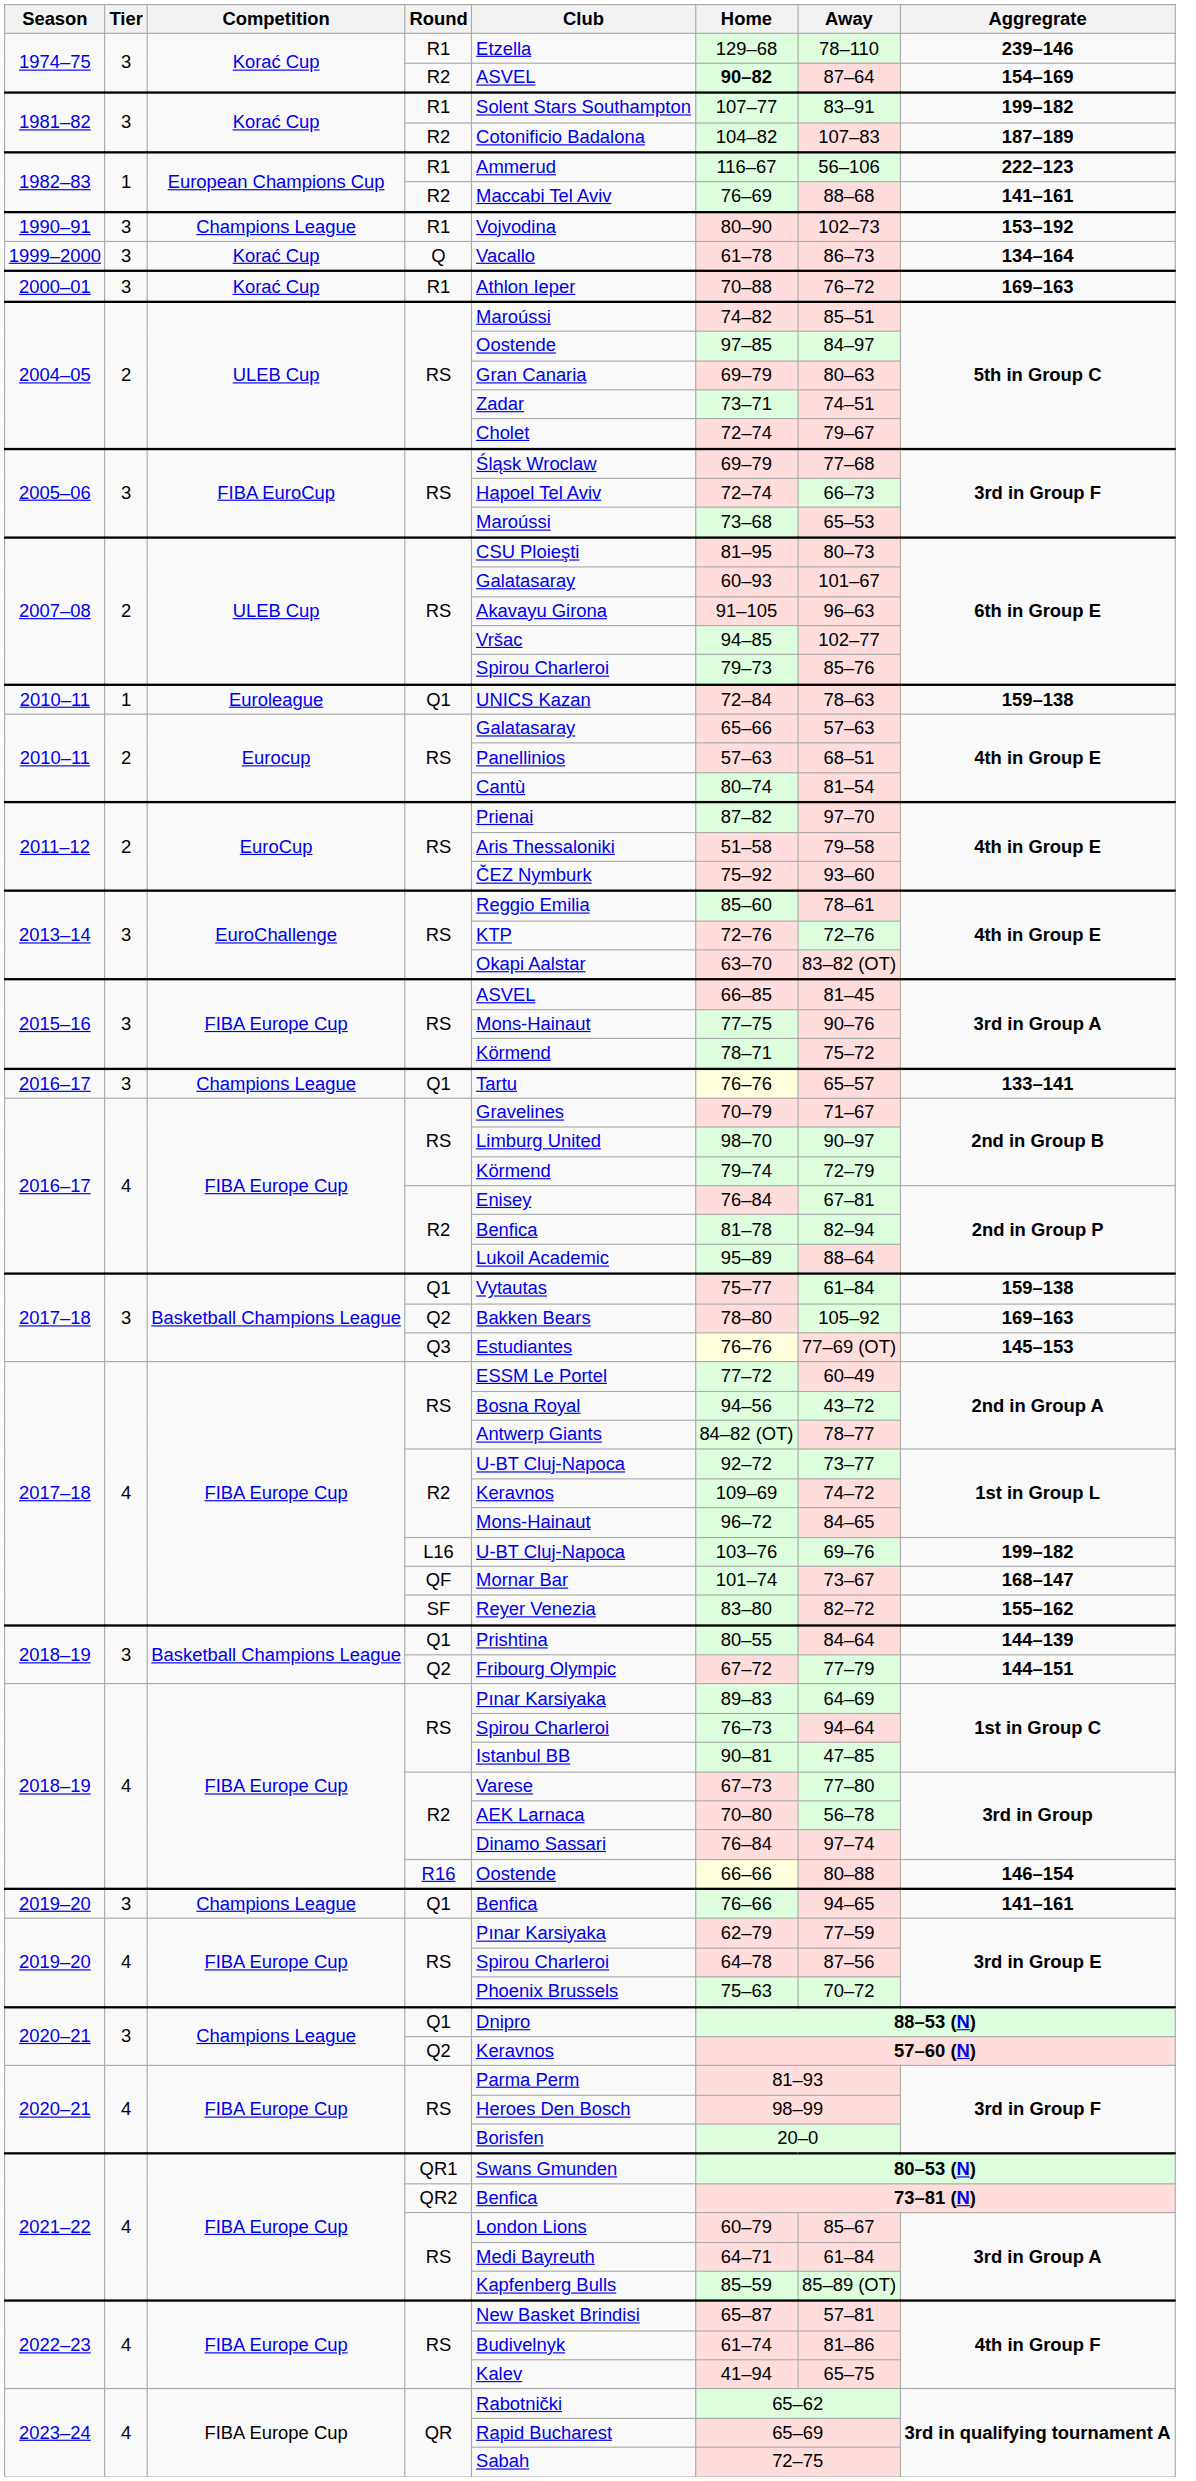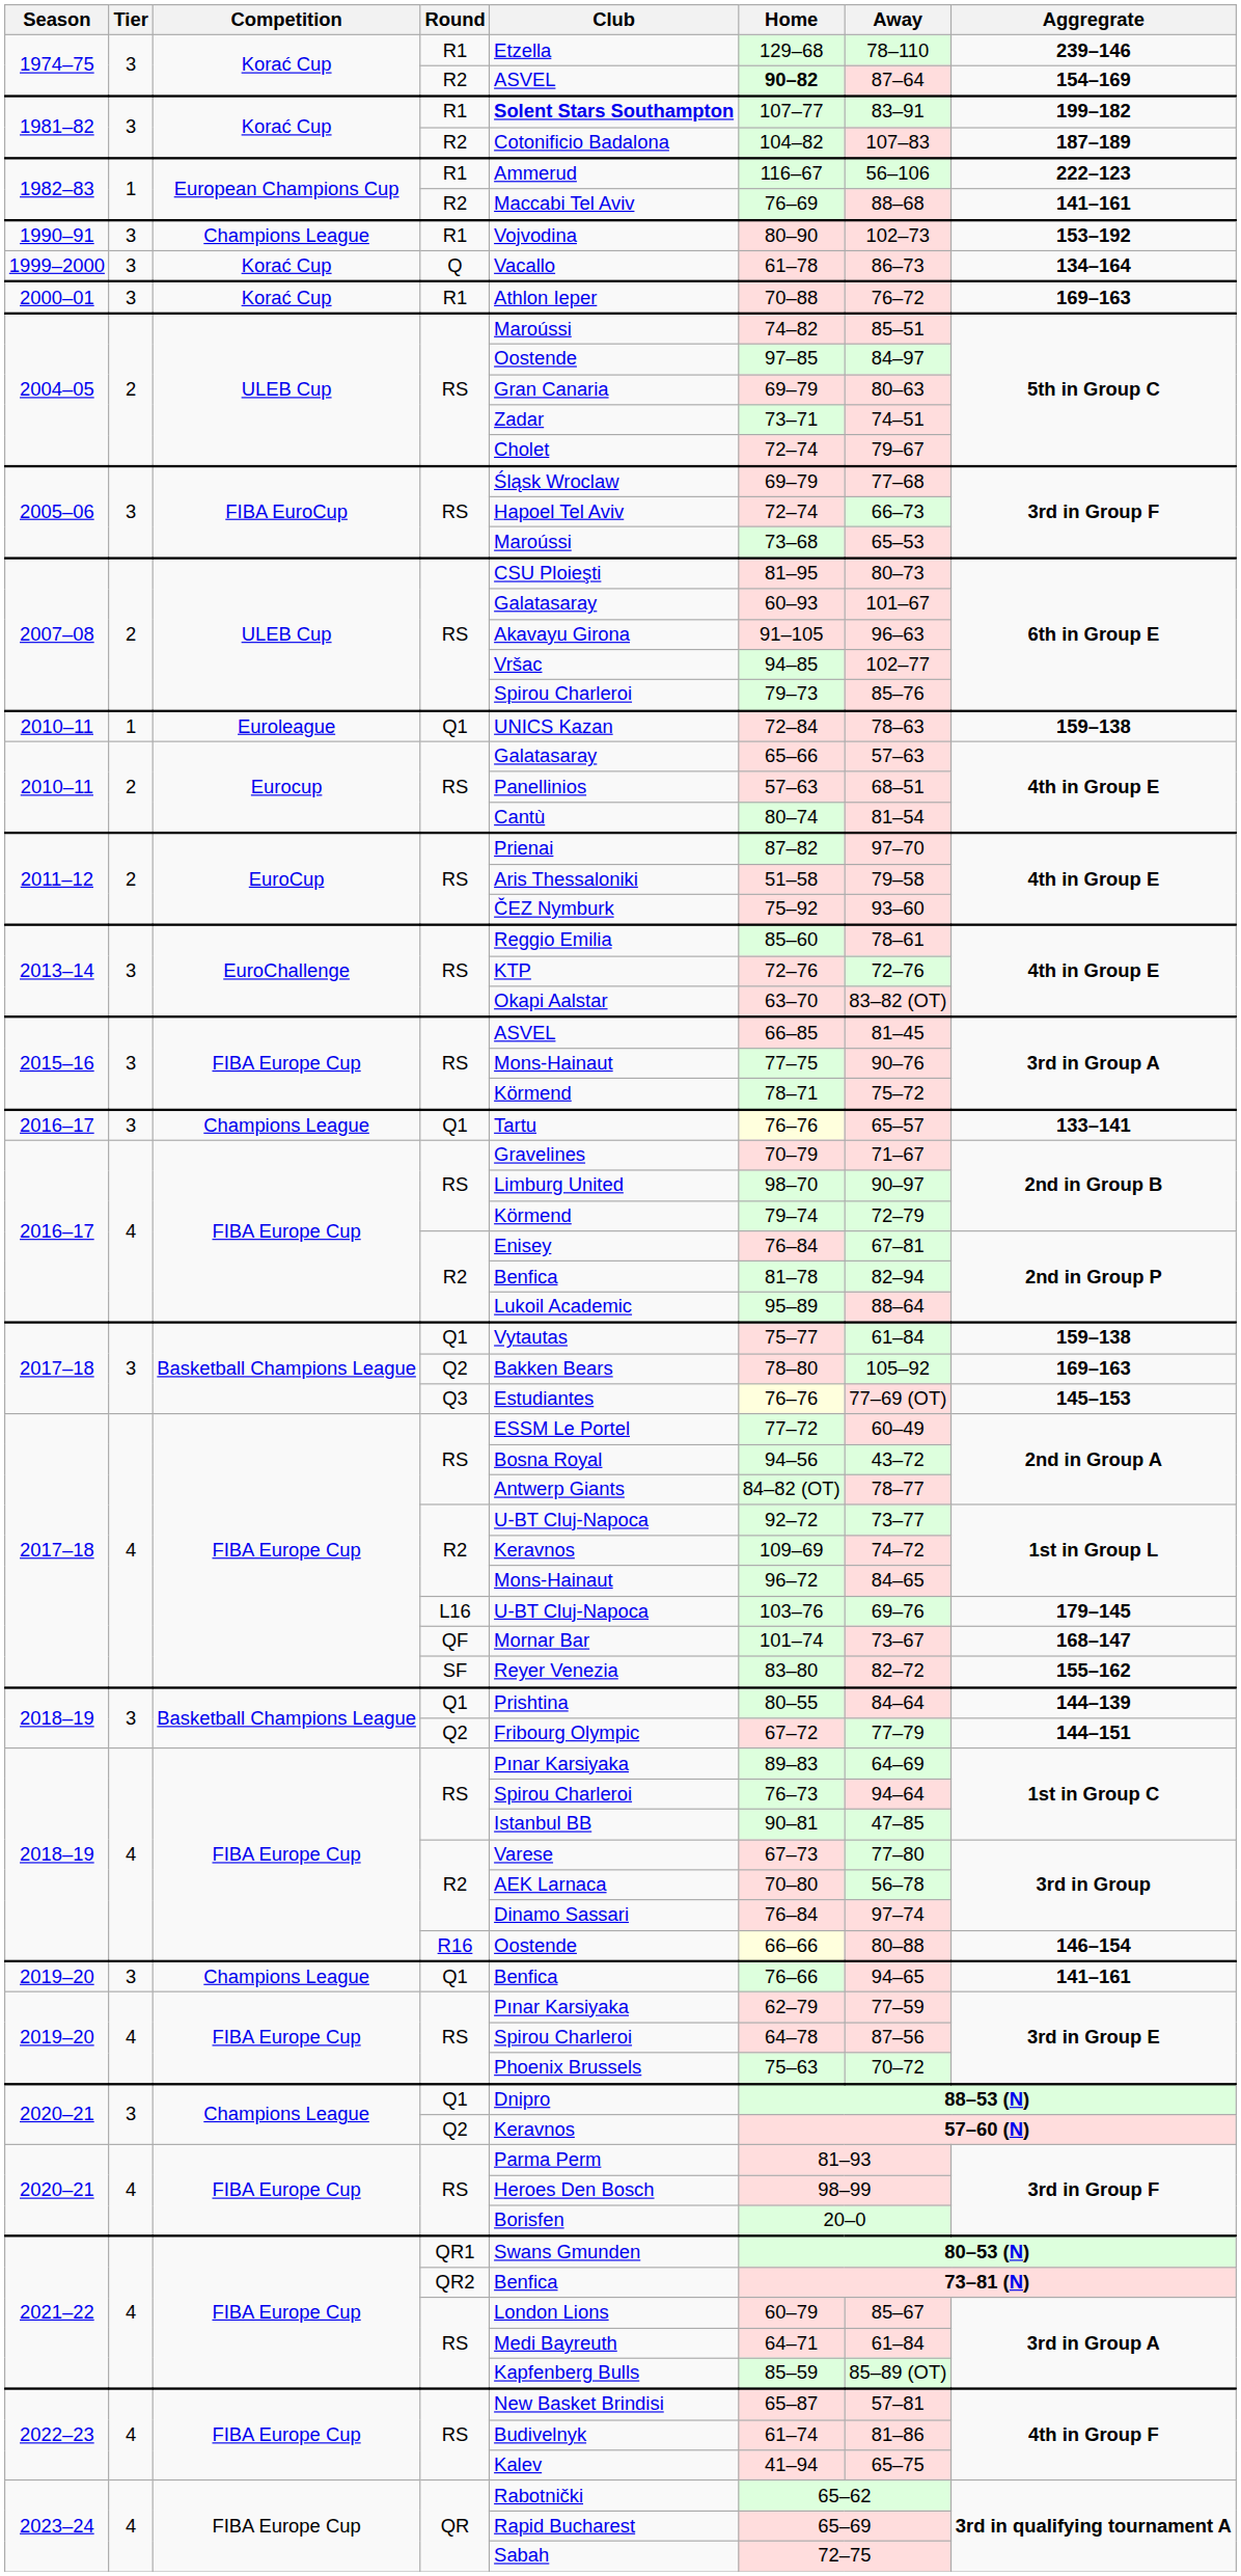1981–82 / R1 | Club: normal -> bold
2017–18 / L16 | Aggregrate: 199–182 -> 179–145
